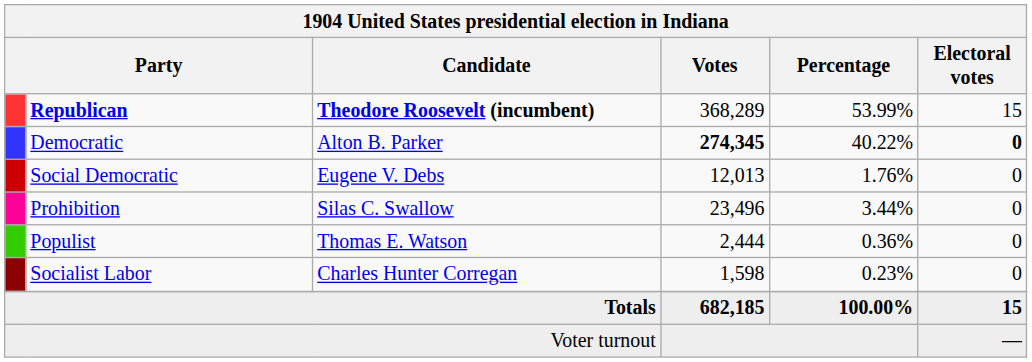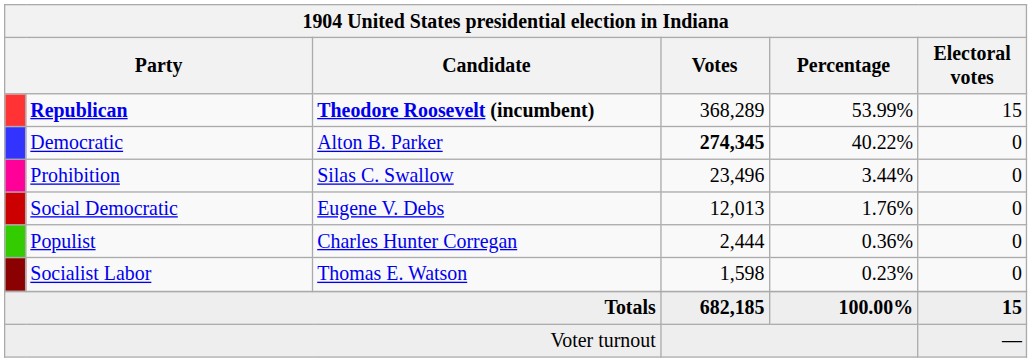Democratic | Electoral votes: bold -> normal
rows swapped: Prohibition <-> Social Democratic
Populist | Candidate: Thomas E. Watson -> Charles Hunter Corregan
Socialist Labor | Candidate: Charles Hunter Corregan -> Thomas E. Watson
